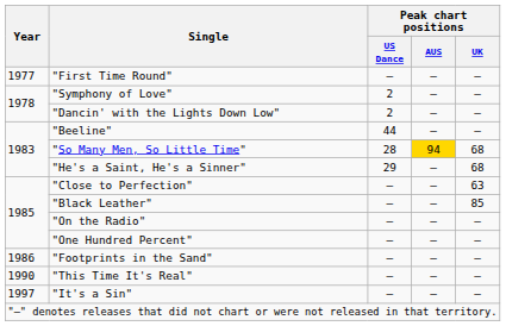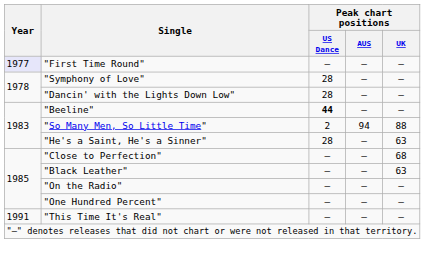"First Time Round" | Year: no background -> lavender background
"Symphony of Love" | Peak chart positions / US Dance: 2 -> 28
"Dancin' with the Lights Down Low" | Peak chart positions / US Dance: 2 -> 28
"Beeline" | Peak chart positions / US Dance: normal -> bold
"So Many Men, So Little Time" | Peak chart positions / US Dance: 28 -> 2
"So Many Men, So Little Time" | Peak chart positions / AUS: gold background -> no background
"So Many Men, So Little Time" | Peak chart positions / UK: 68 -> 88
"He's a Saint, He's a Sinner" | Peak chart positions / US Dance: 29 -> 28
"He's a Saint, He's a Sinner" | Peak chart positions / UK: 68 -> 63
"Close to Perfection" | Peak chart positions / UK: 63 -> 68
"Black Leather" | Peak chart positions / UK: 85 -> 63
- row: 1986 | "Footprints in the Sand" | — | — | —
"This Time It's Real" | Year: 1990 -> 1991
- row: 1997 | "It's a Sin" | — | — | —
